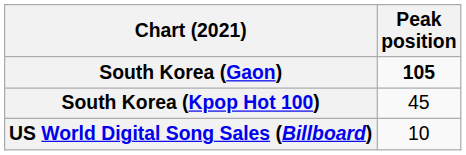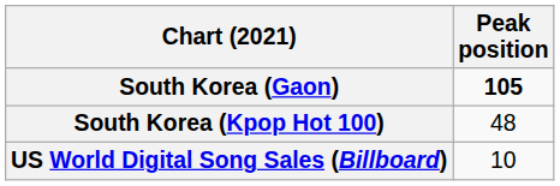South Korea (Kpop Hot 100) | Peak position: 45 -> 48
